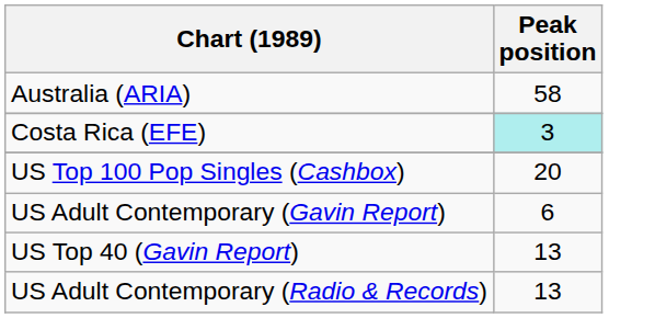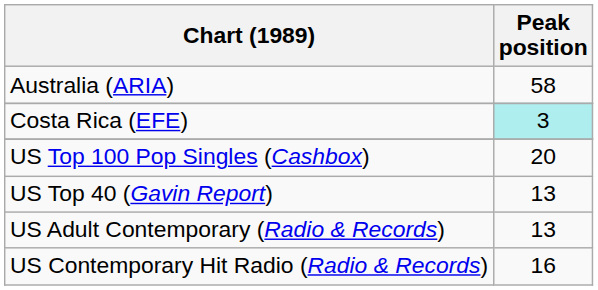- row: US Adult Contemporary (Gavin Report) | 6
+ row: US Contemporary Hit Radio (Radio & Records) | 16
